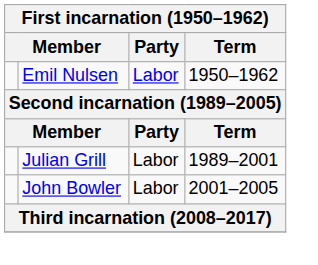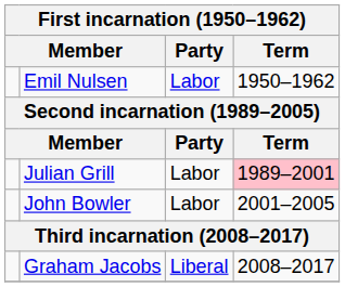Julian Grill | Term: no background -> pink background
+ row: Graham Jacobs | Liberal | 2008–2017
